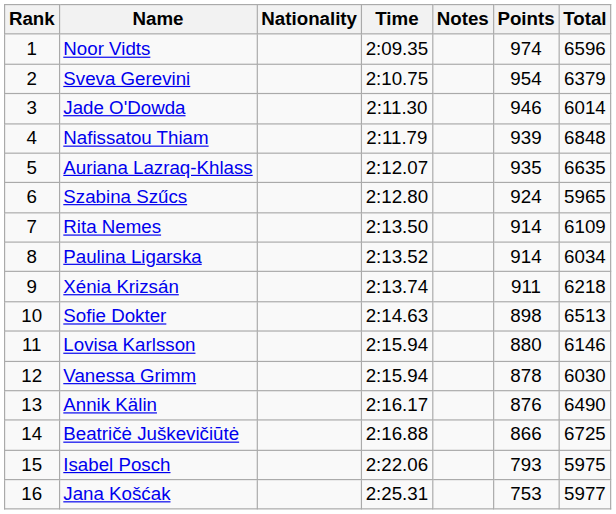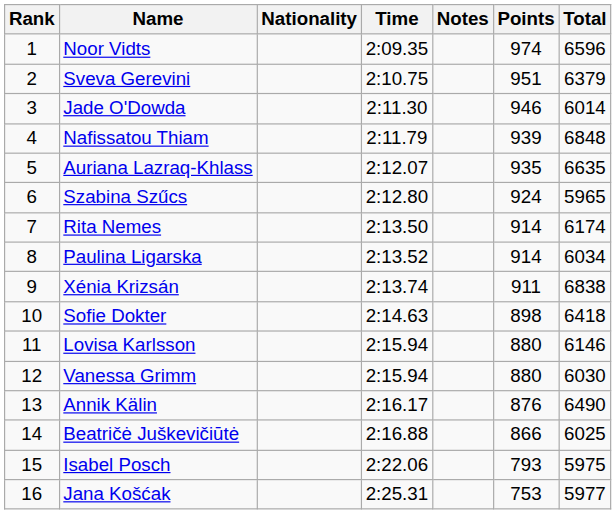Sveva Gerevini | Points: 954 -> 951
Rita Nemes | Total: 6109 -> 6174
Xénia Krizsán | Total: 6218 -> 6838
Sofie Dokter | Total: 6513 -> 6418
Vanessa Grimm | Points: 878 -> 880
Beatričė Juškevičiūtė | Total: 6725 -> 6025
